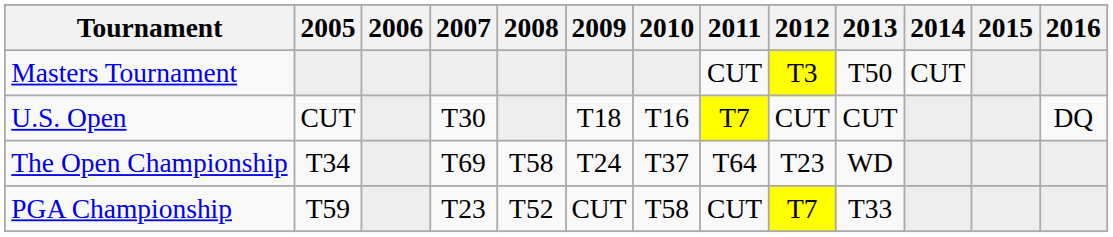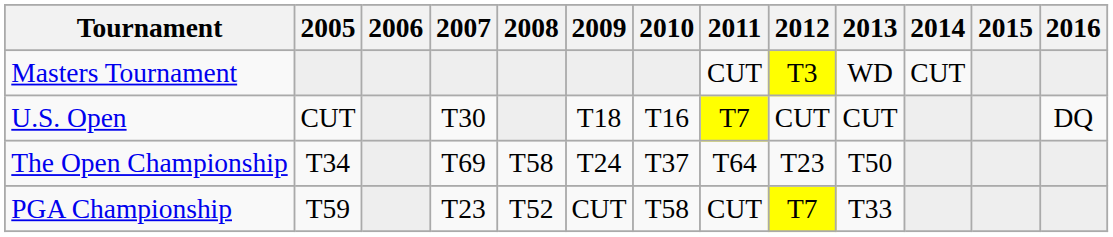Masters Tournament | 2013: T50 -> WD
The Open Championship | 2013: WD -> T50
